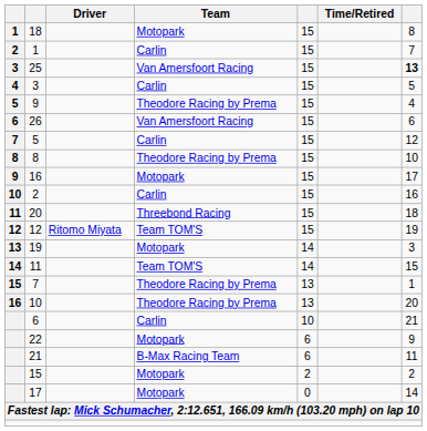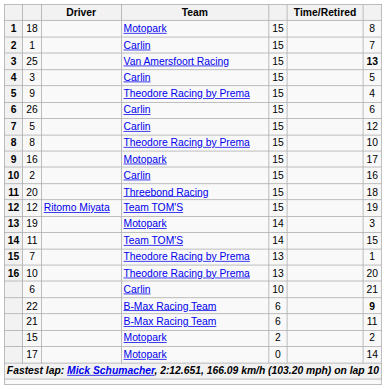26 | Team: Van Amersfoort Racing -> Carlin
22 | Team: Motopark -> B-Max Racing Team
22 | column 7: normal -> bold
